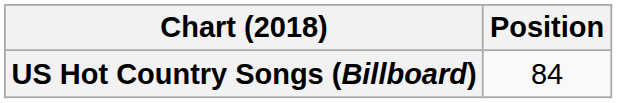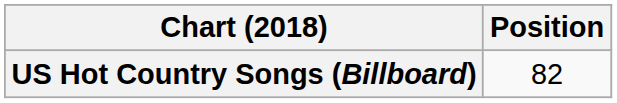US Hot Country Songs (Billboard) | Position: 84 -> 82
